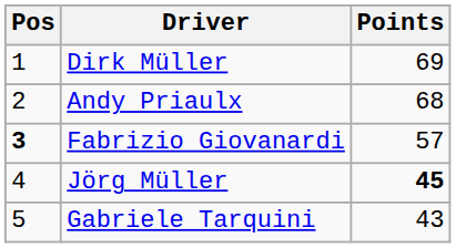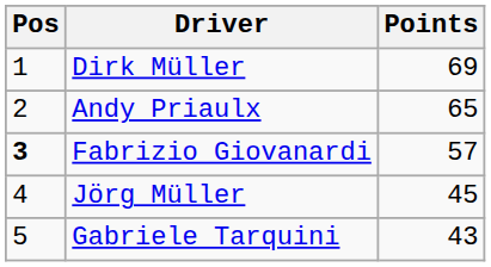Andy Priaulx | Points: 68 -> 65
Jörg Müller | Points: bold -> normal
